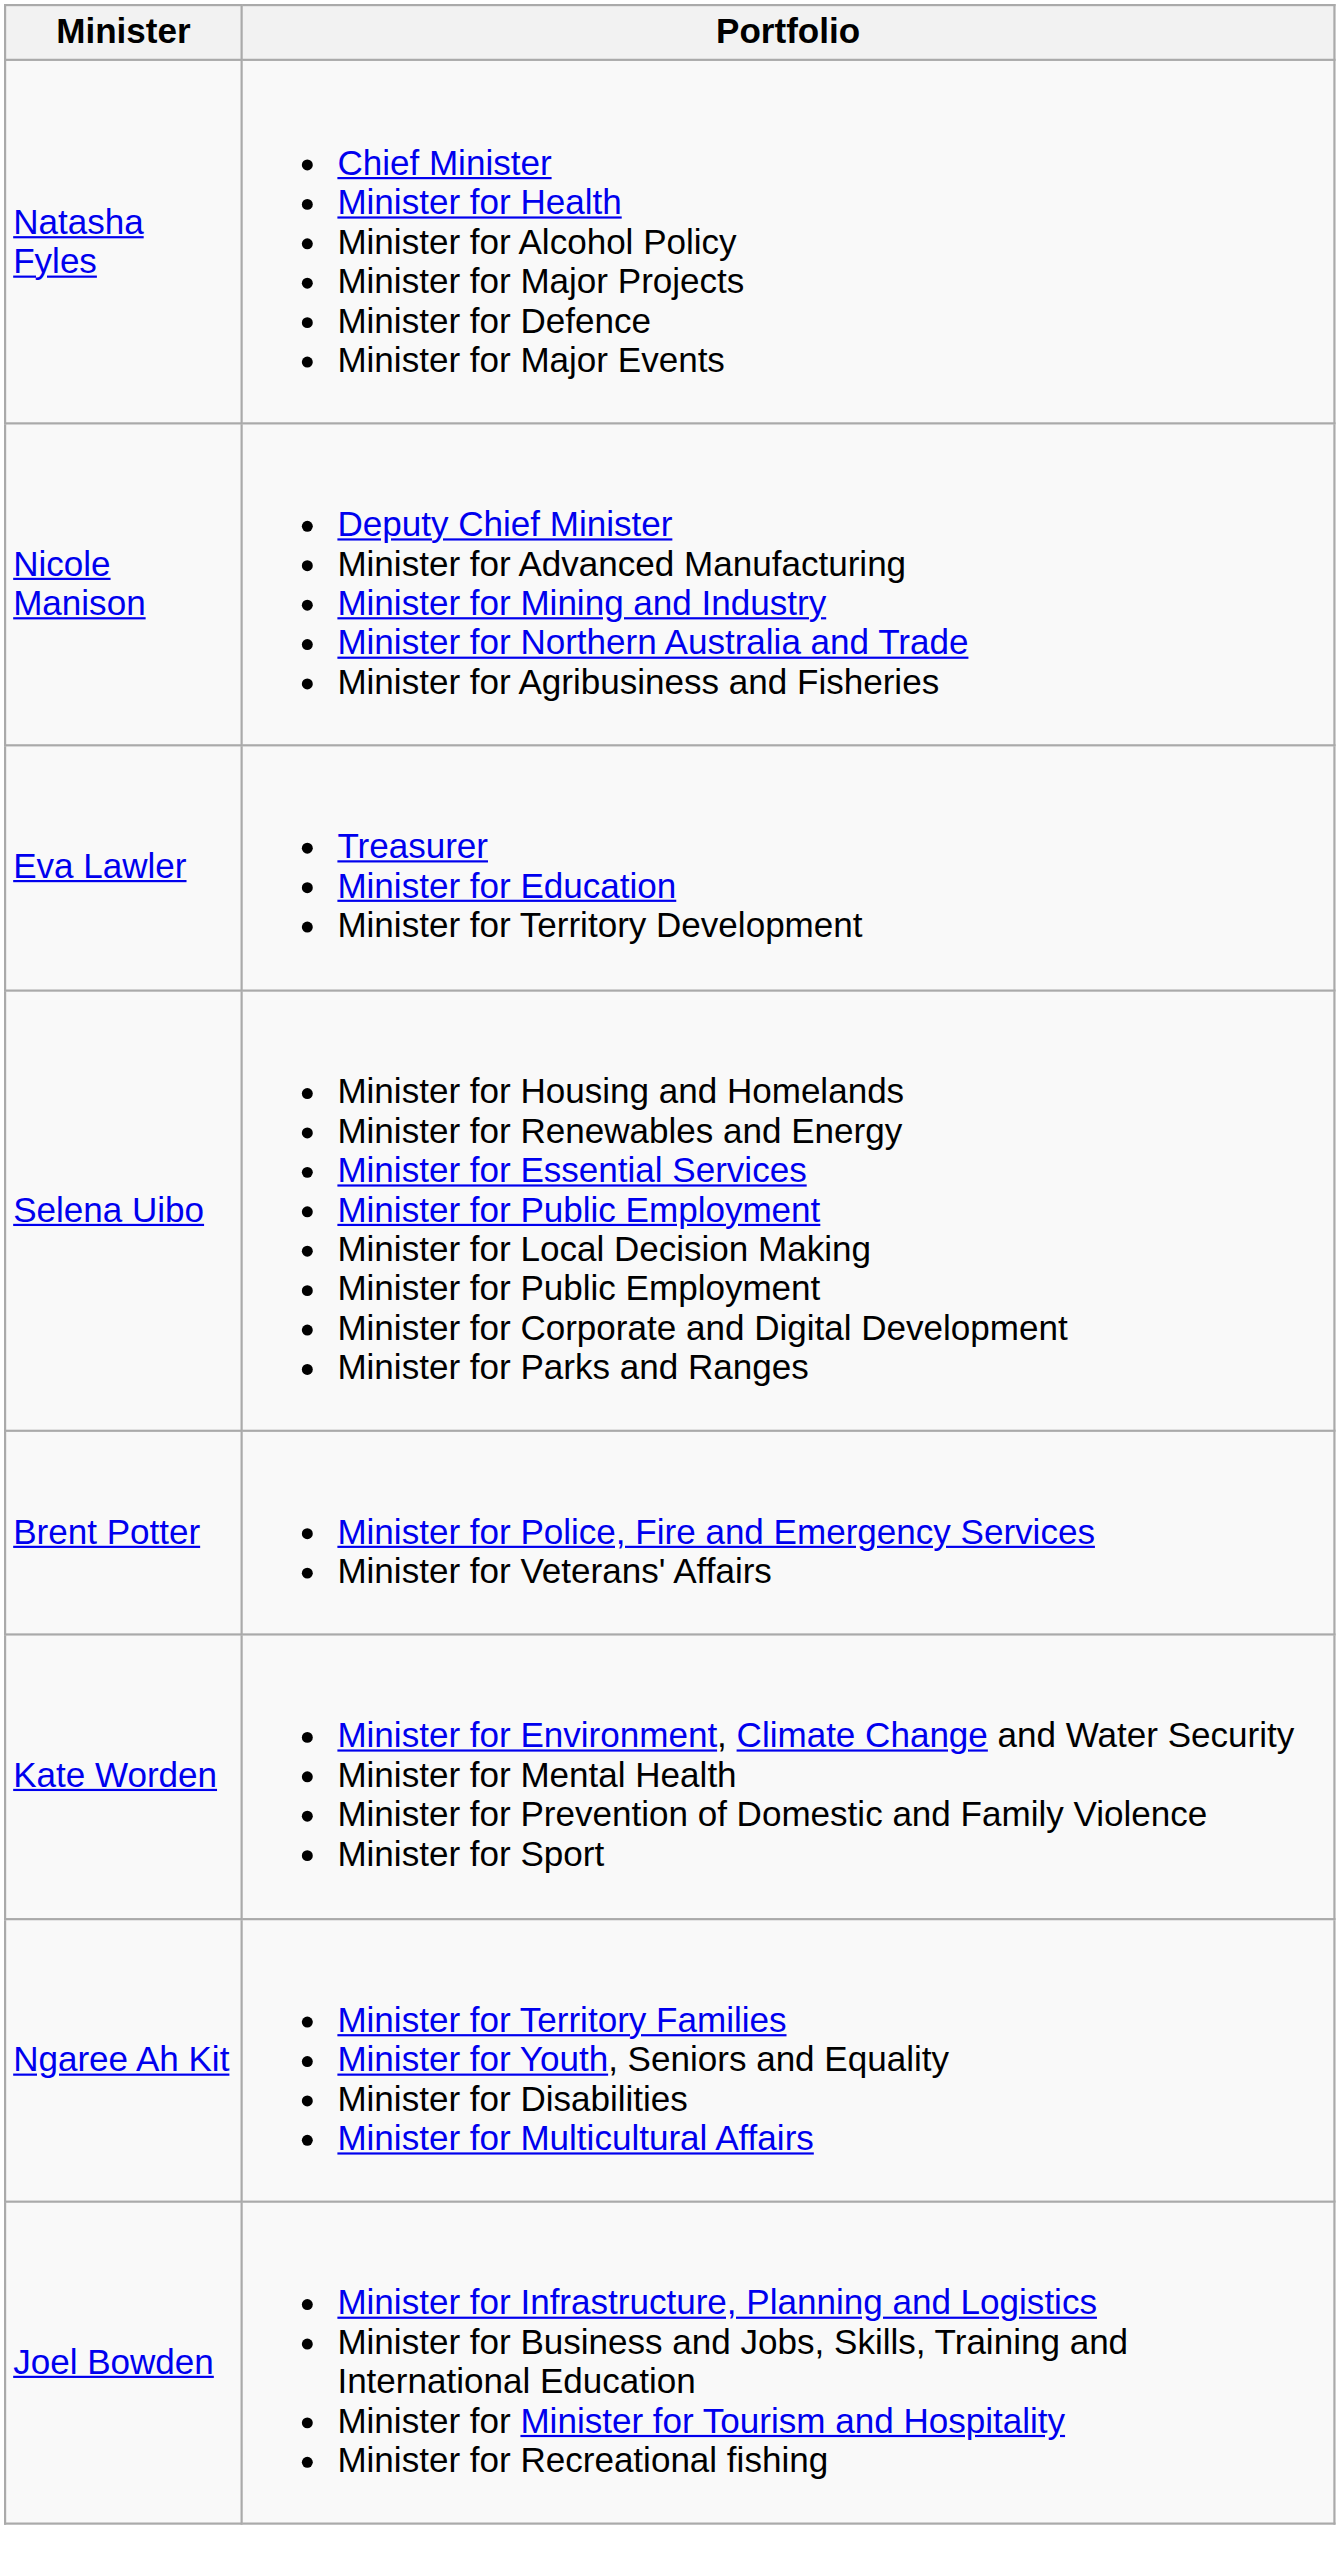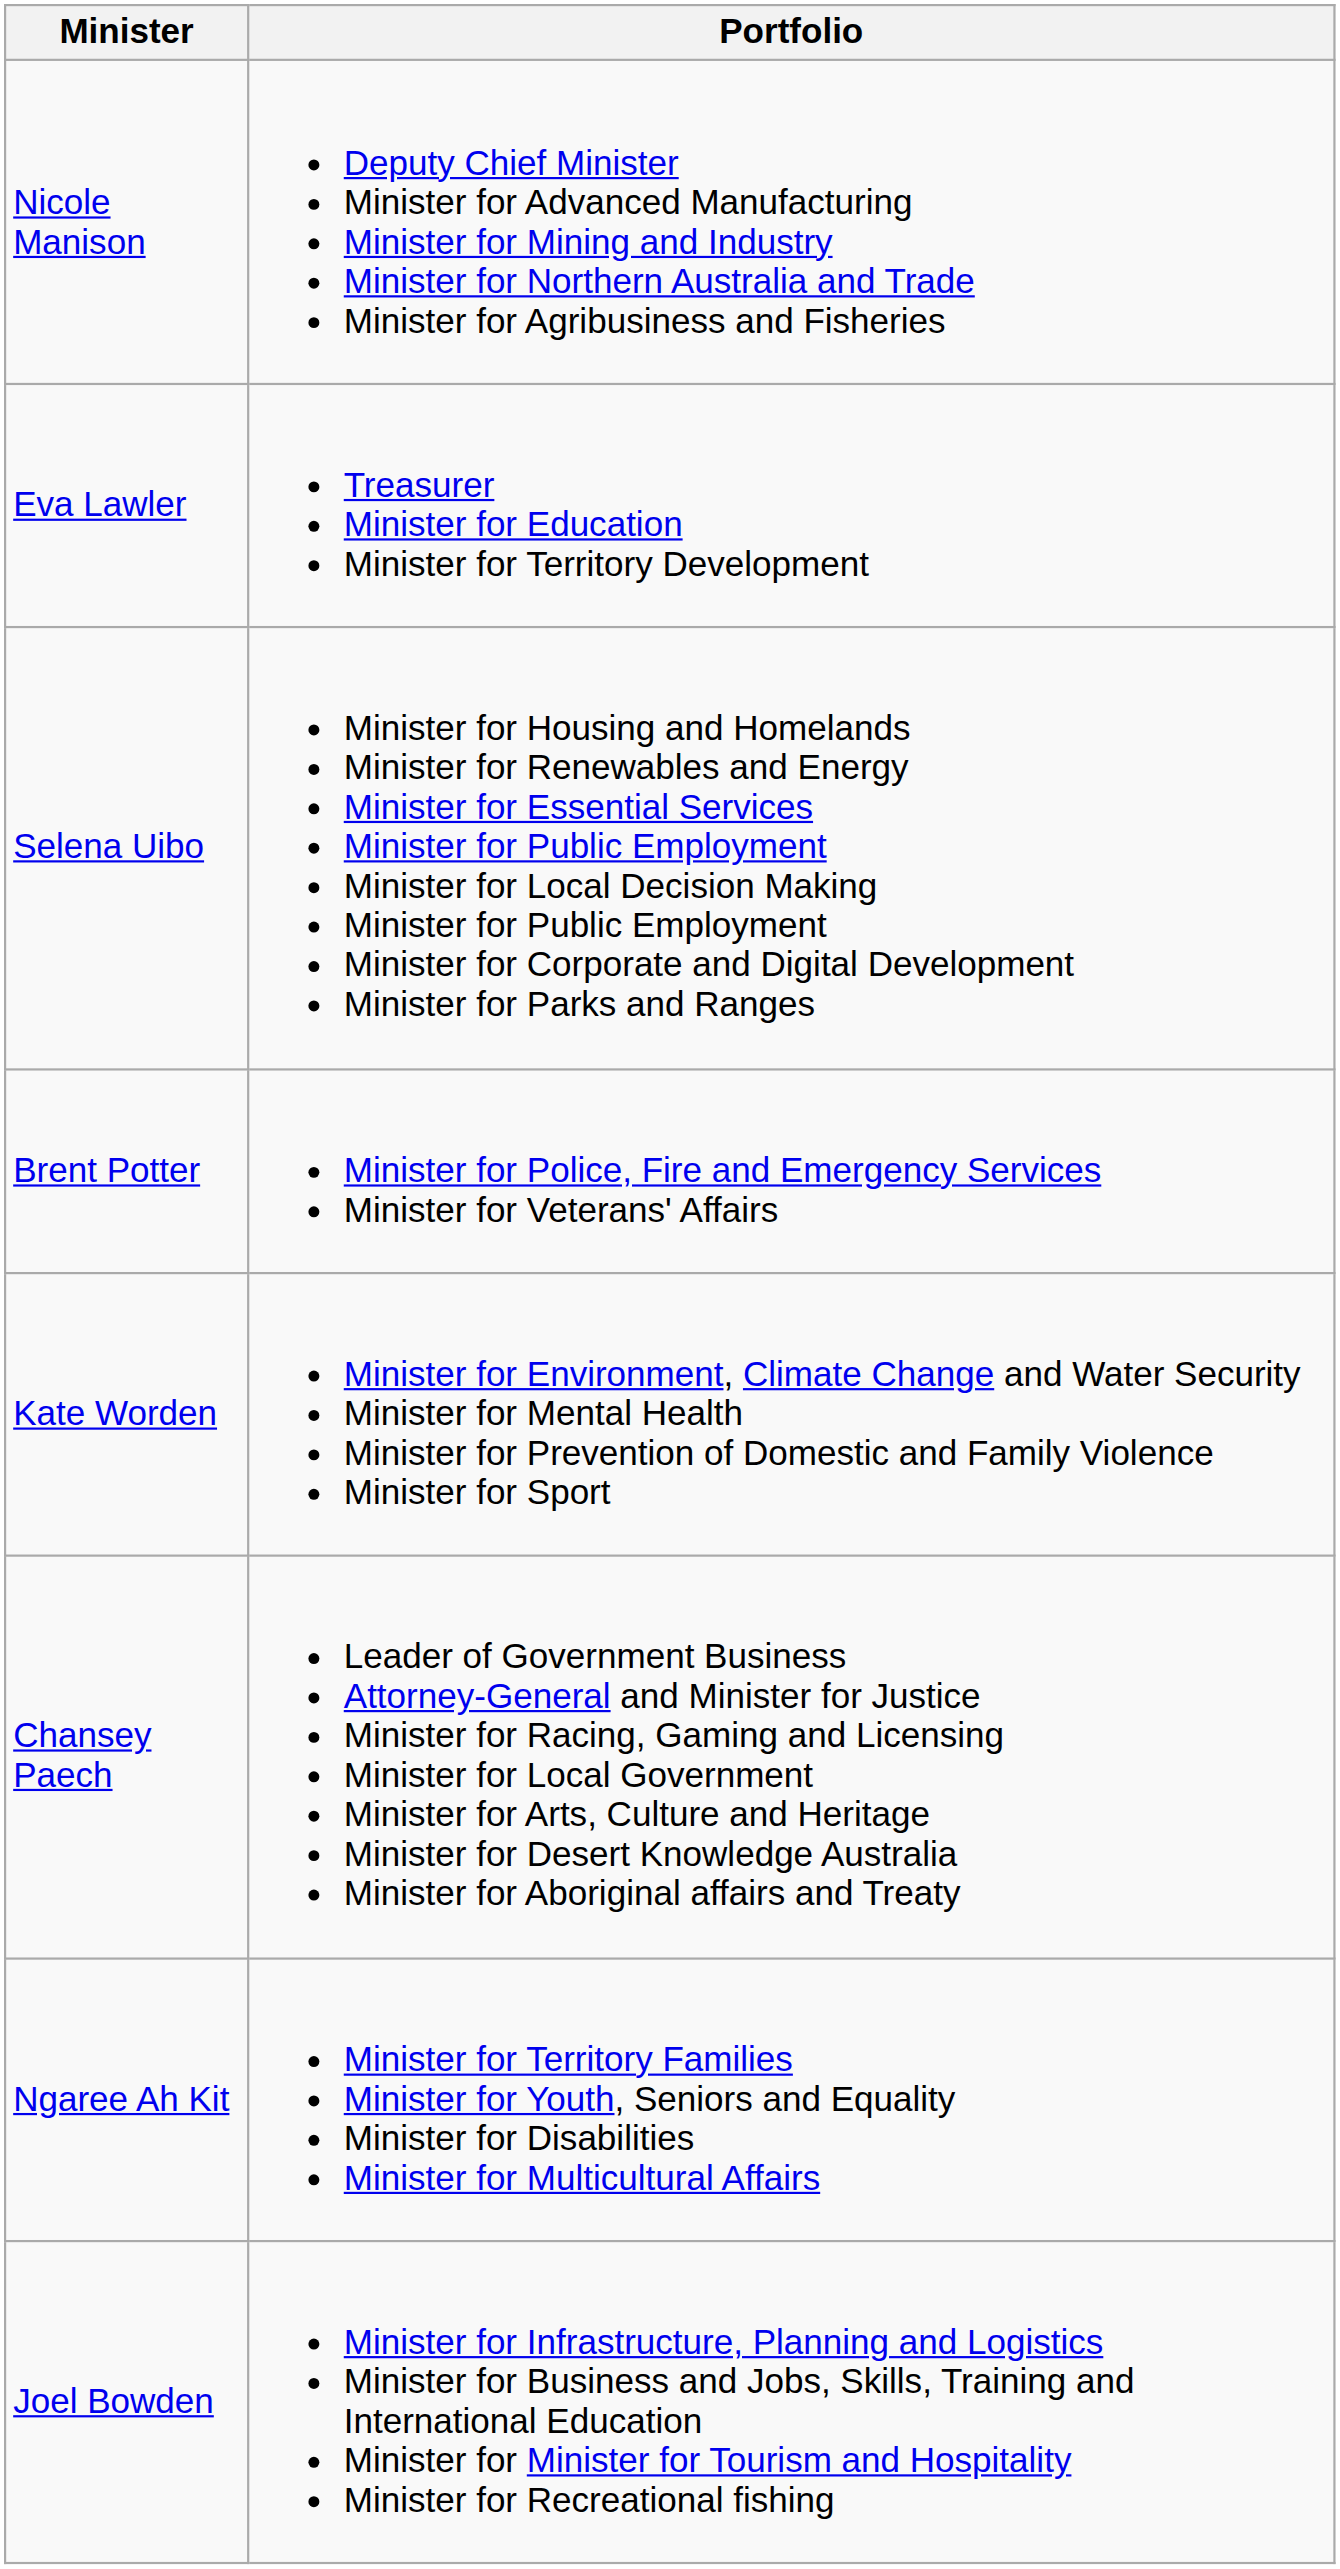- row: Natasha Fyles | Chief Minister Minister for Health Minister for Alcohol Policy Minister for Major Projects Minister for Defence Minister for Major Events
+ row: Chansey Paech | Leader of Government Business Attorney-General and Minister for Justice Minister for Racing, Gaming and Licensing Minister for Local Government Minister for Arts, Culture and Heritage Minister for Desert Knowledge Australia Minister for Aboriginal affairs and Treaty
